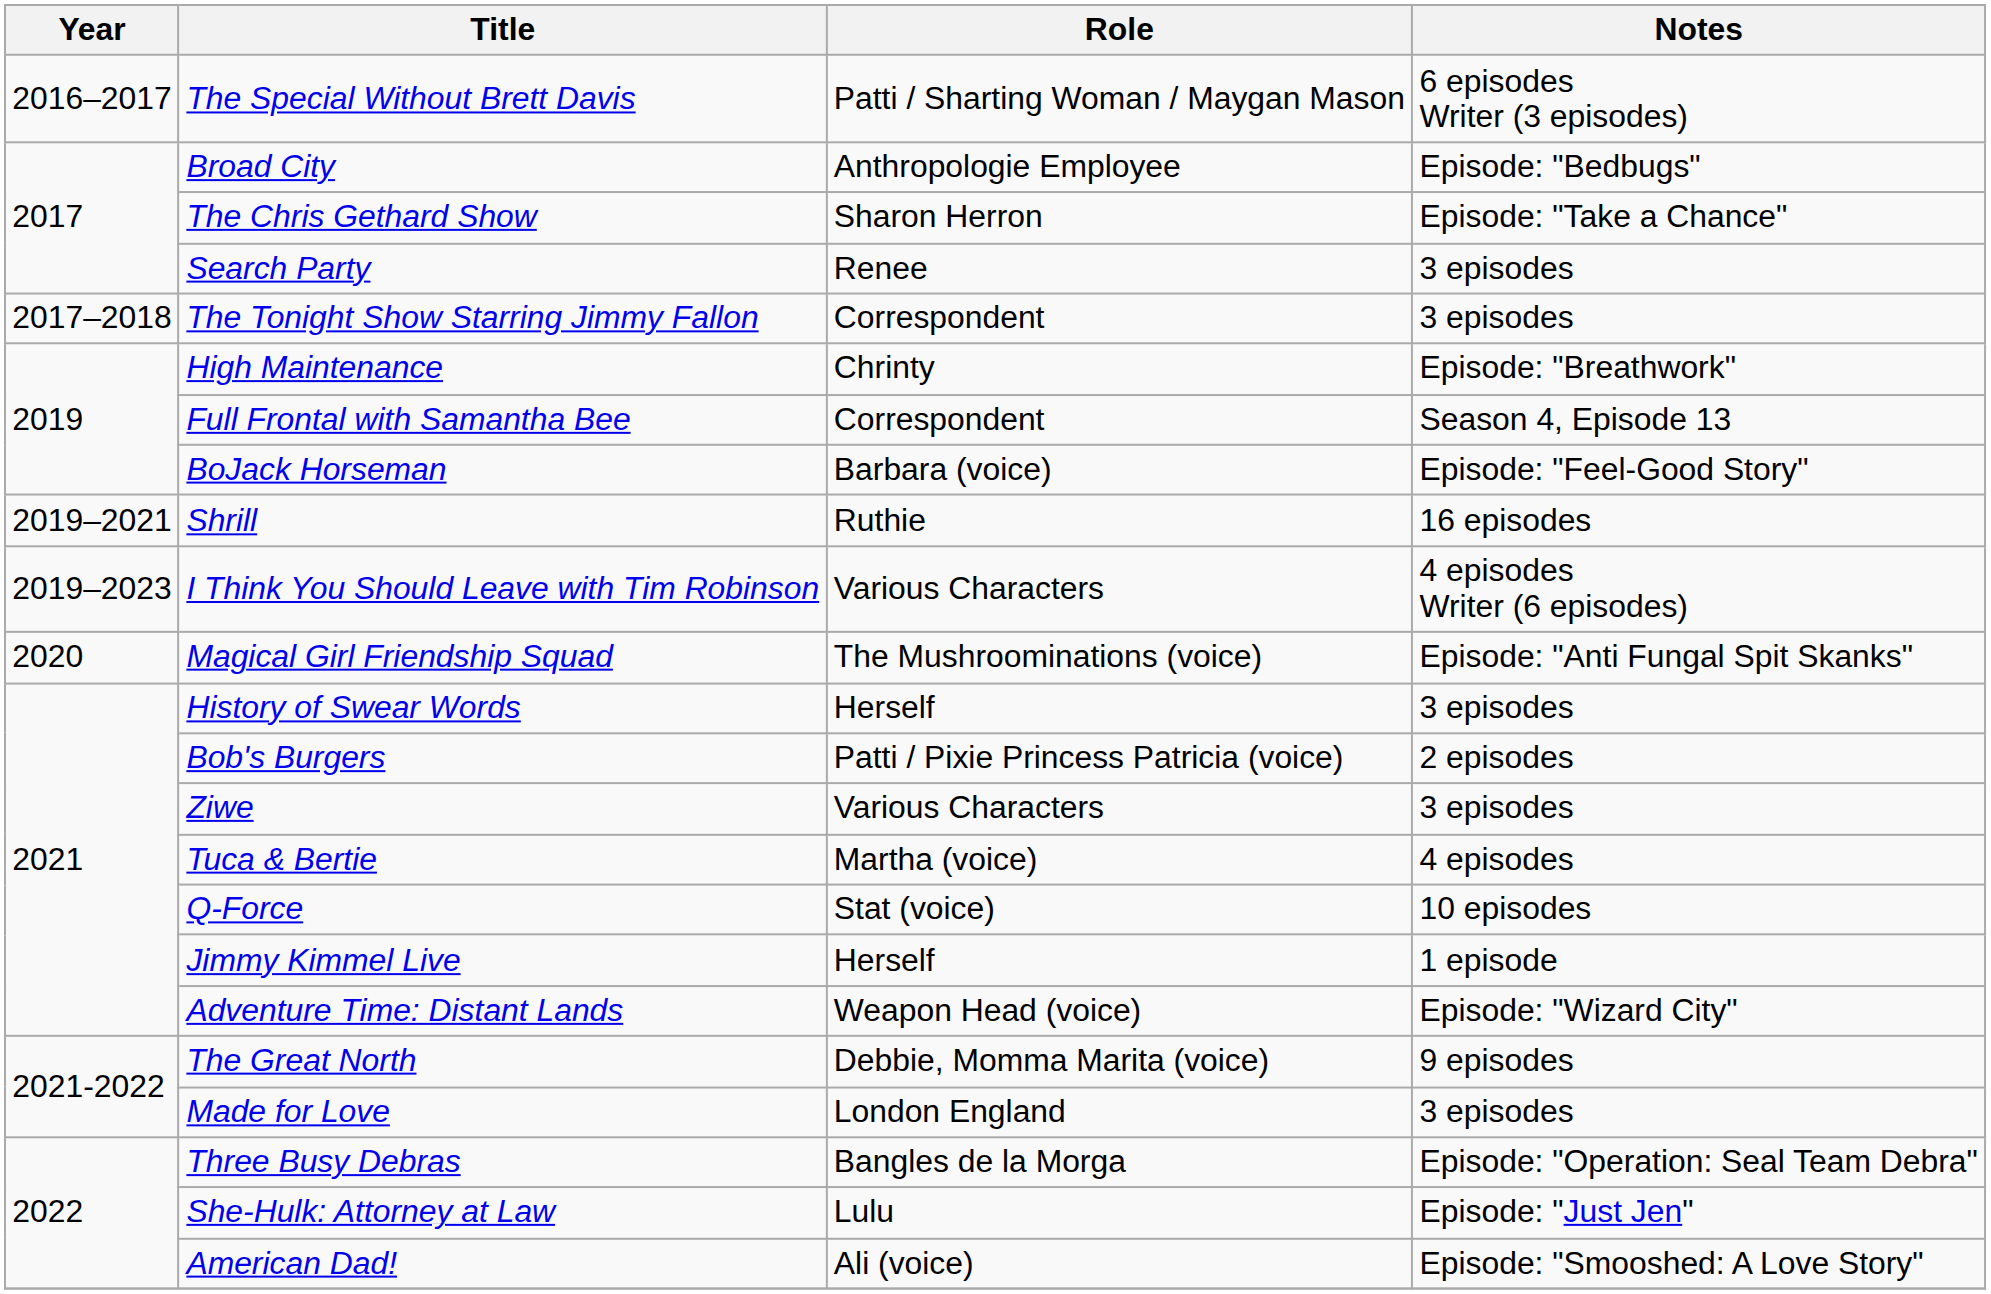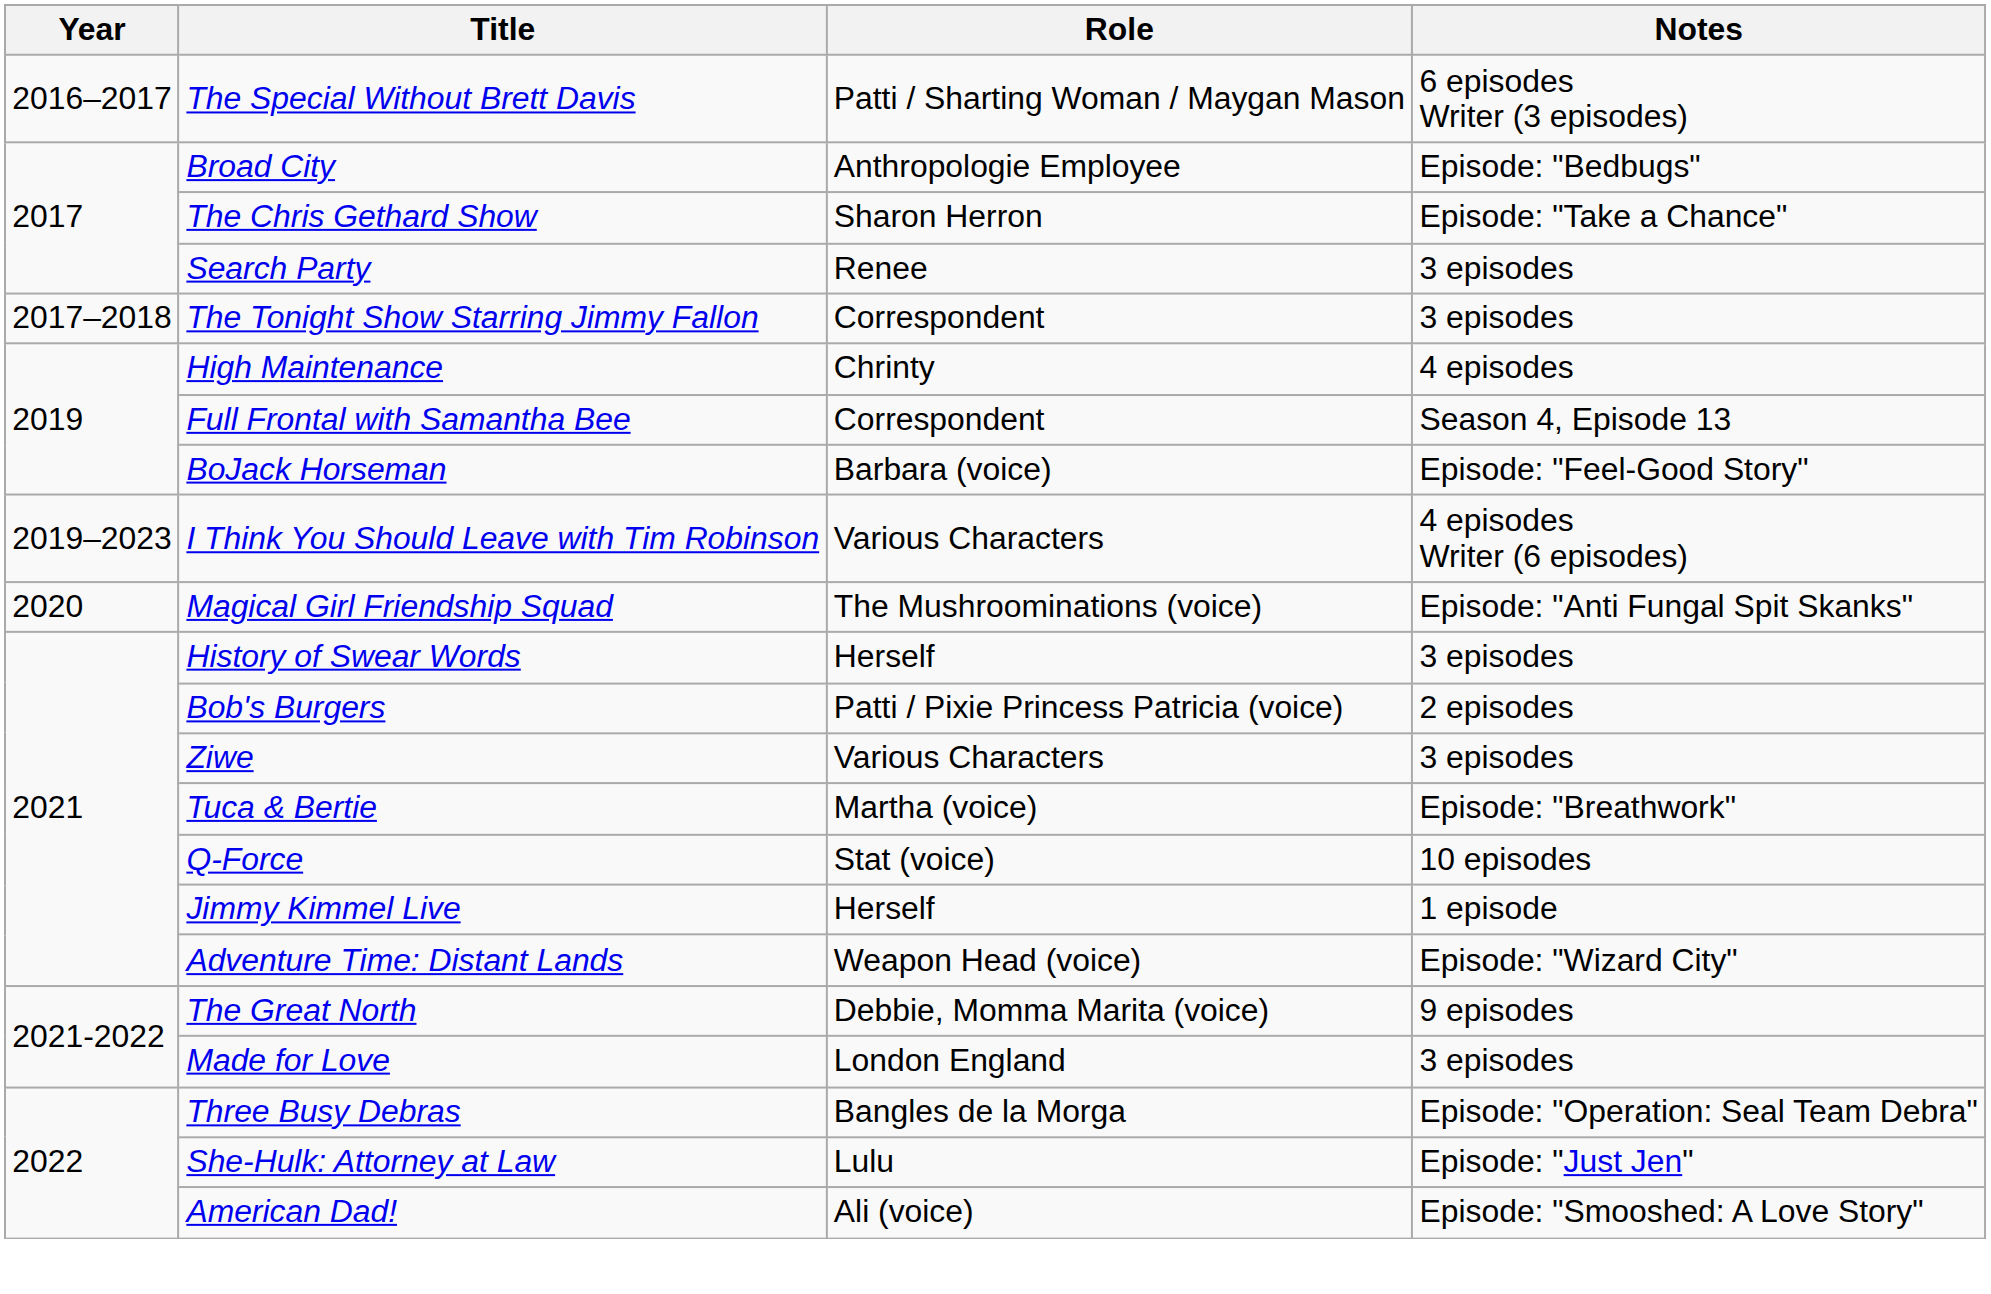High Maintenance | Notes: Episode: "Breathwork" -> 4 episodes
- row: 2019–2021 | Shrill | Ruthie | 16 episodes
Tuca & Bertie | Notes: 4 episodes -> Episode: "Breathwork"
